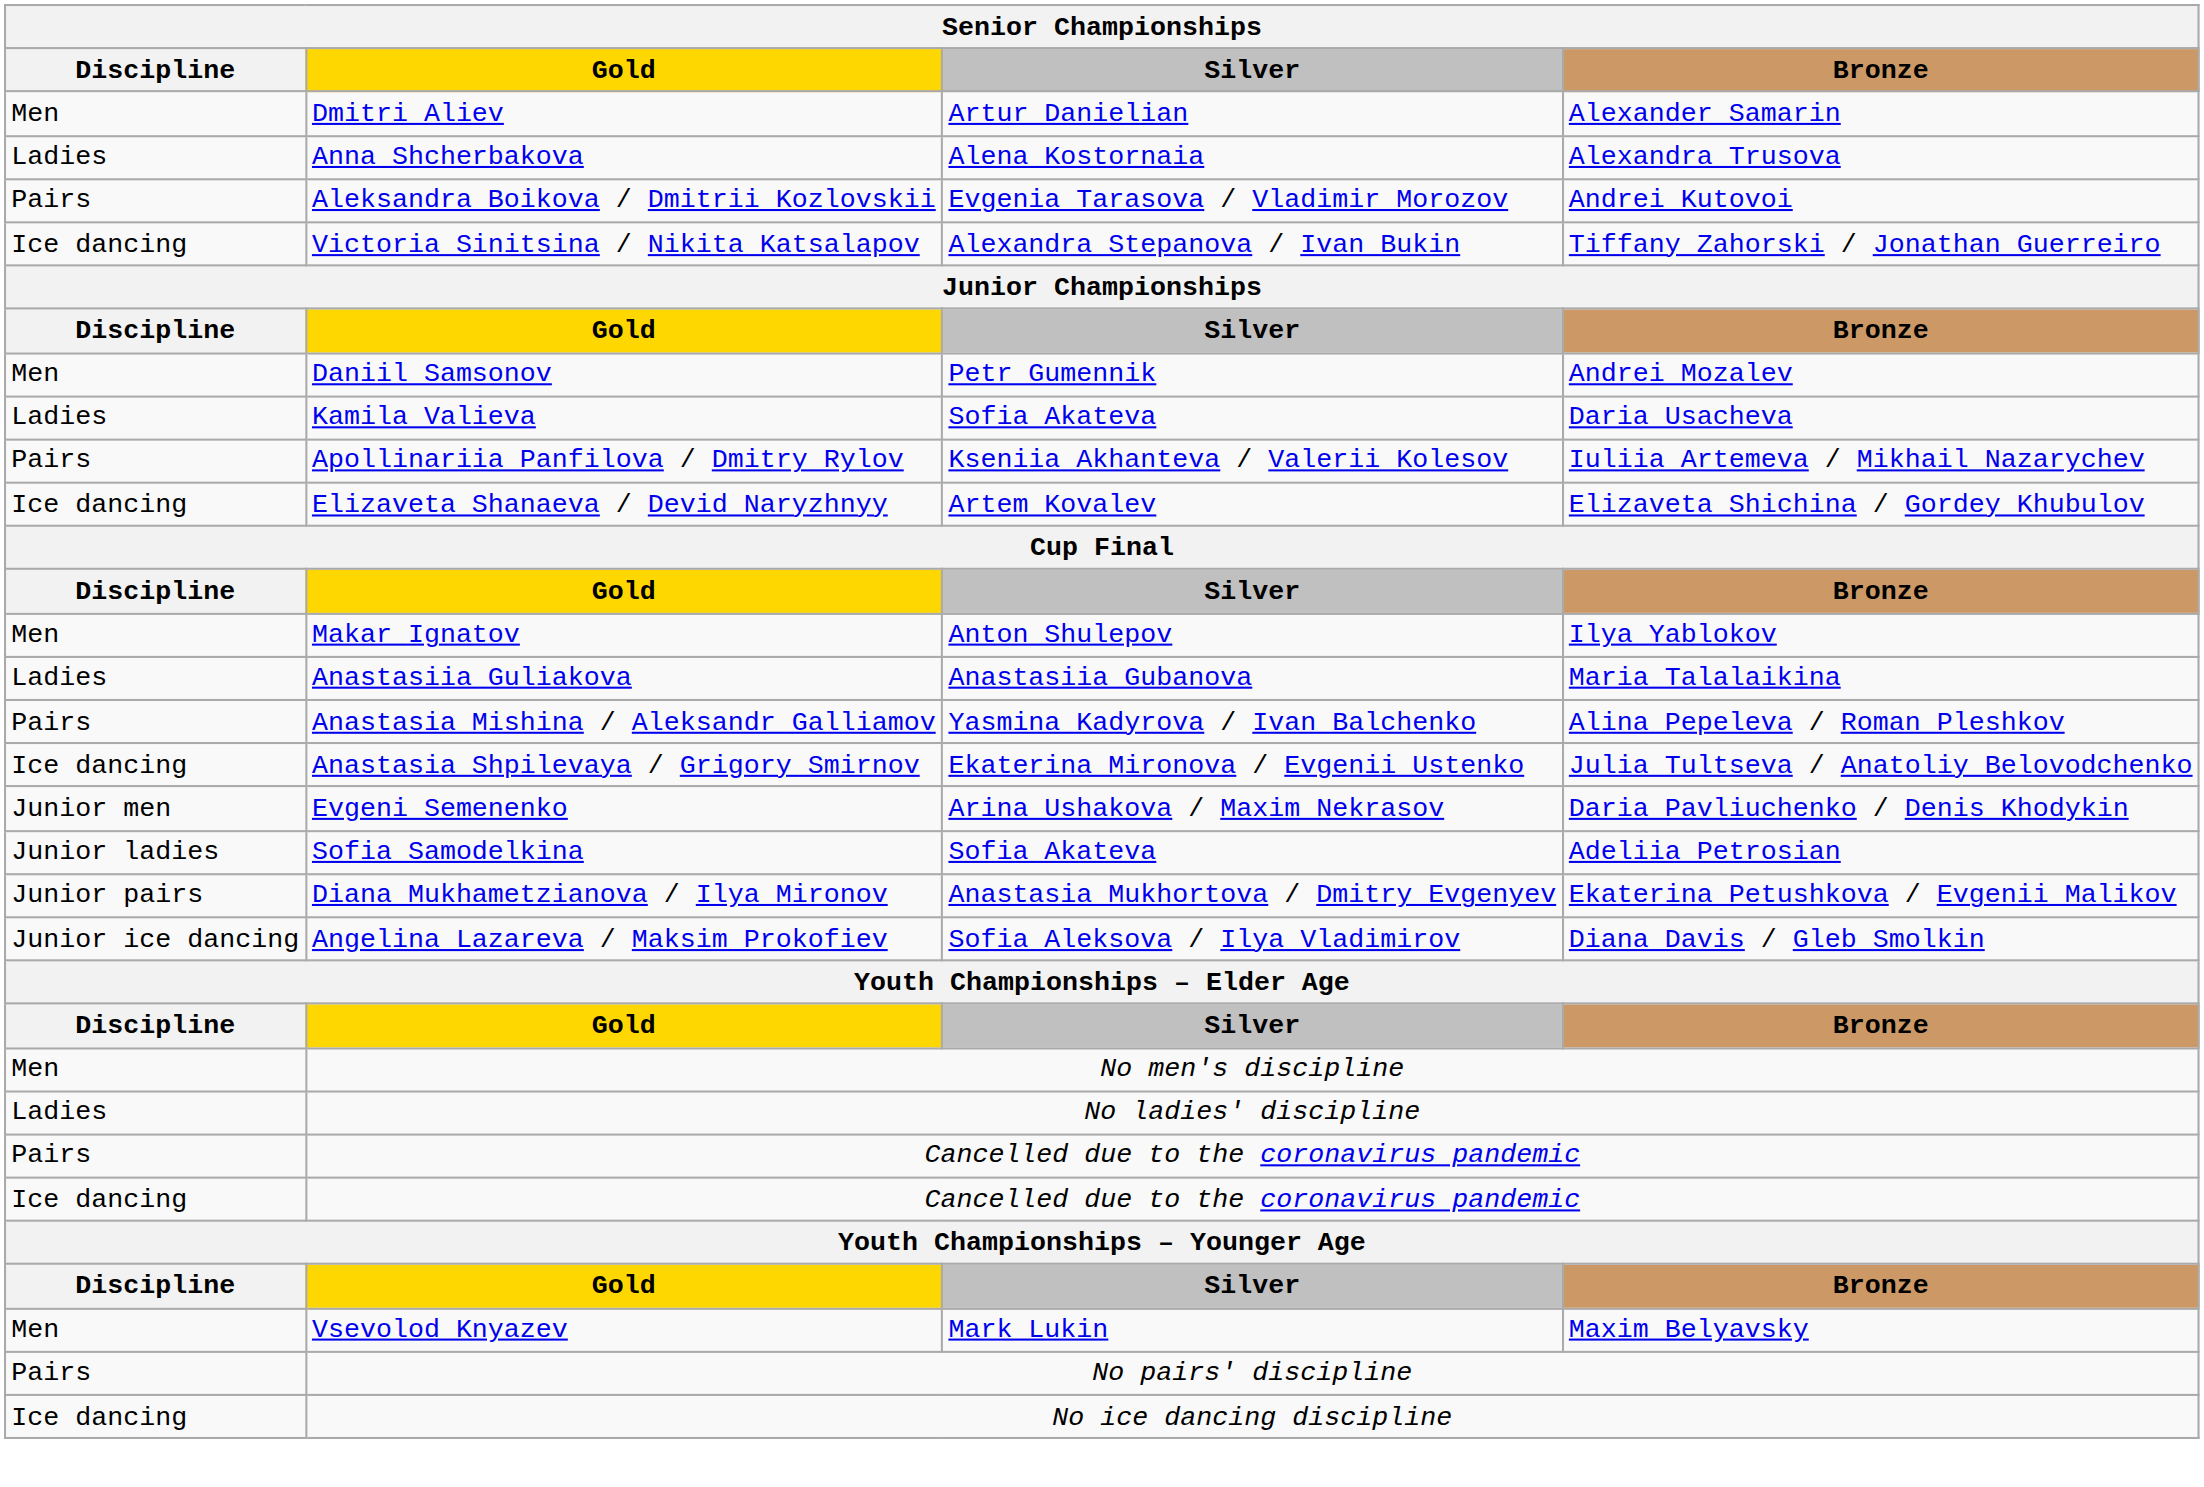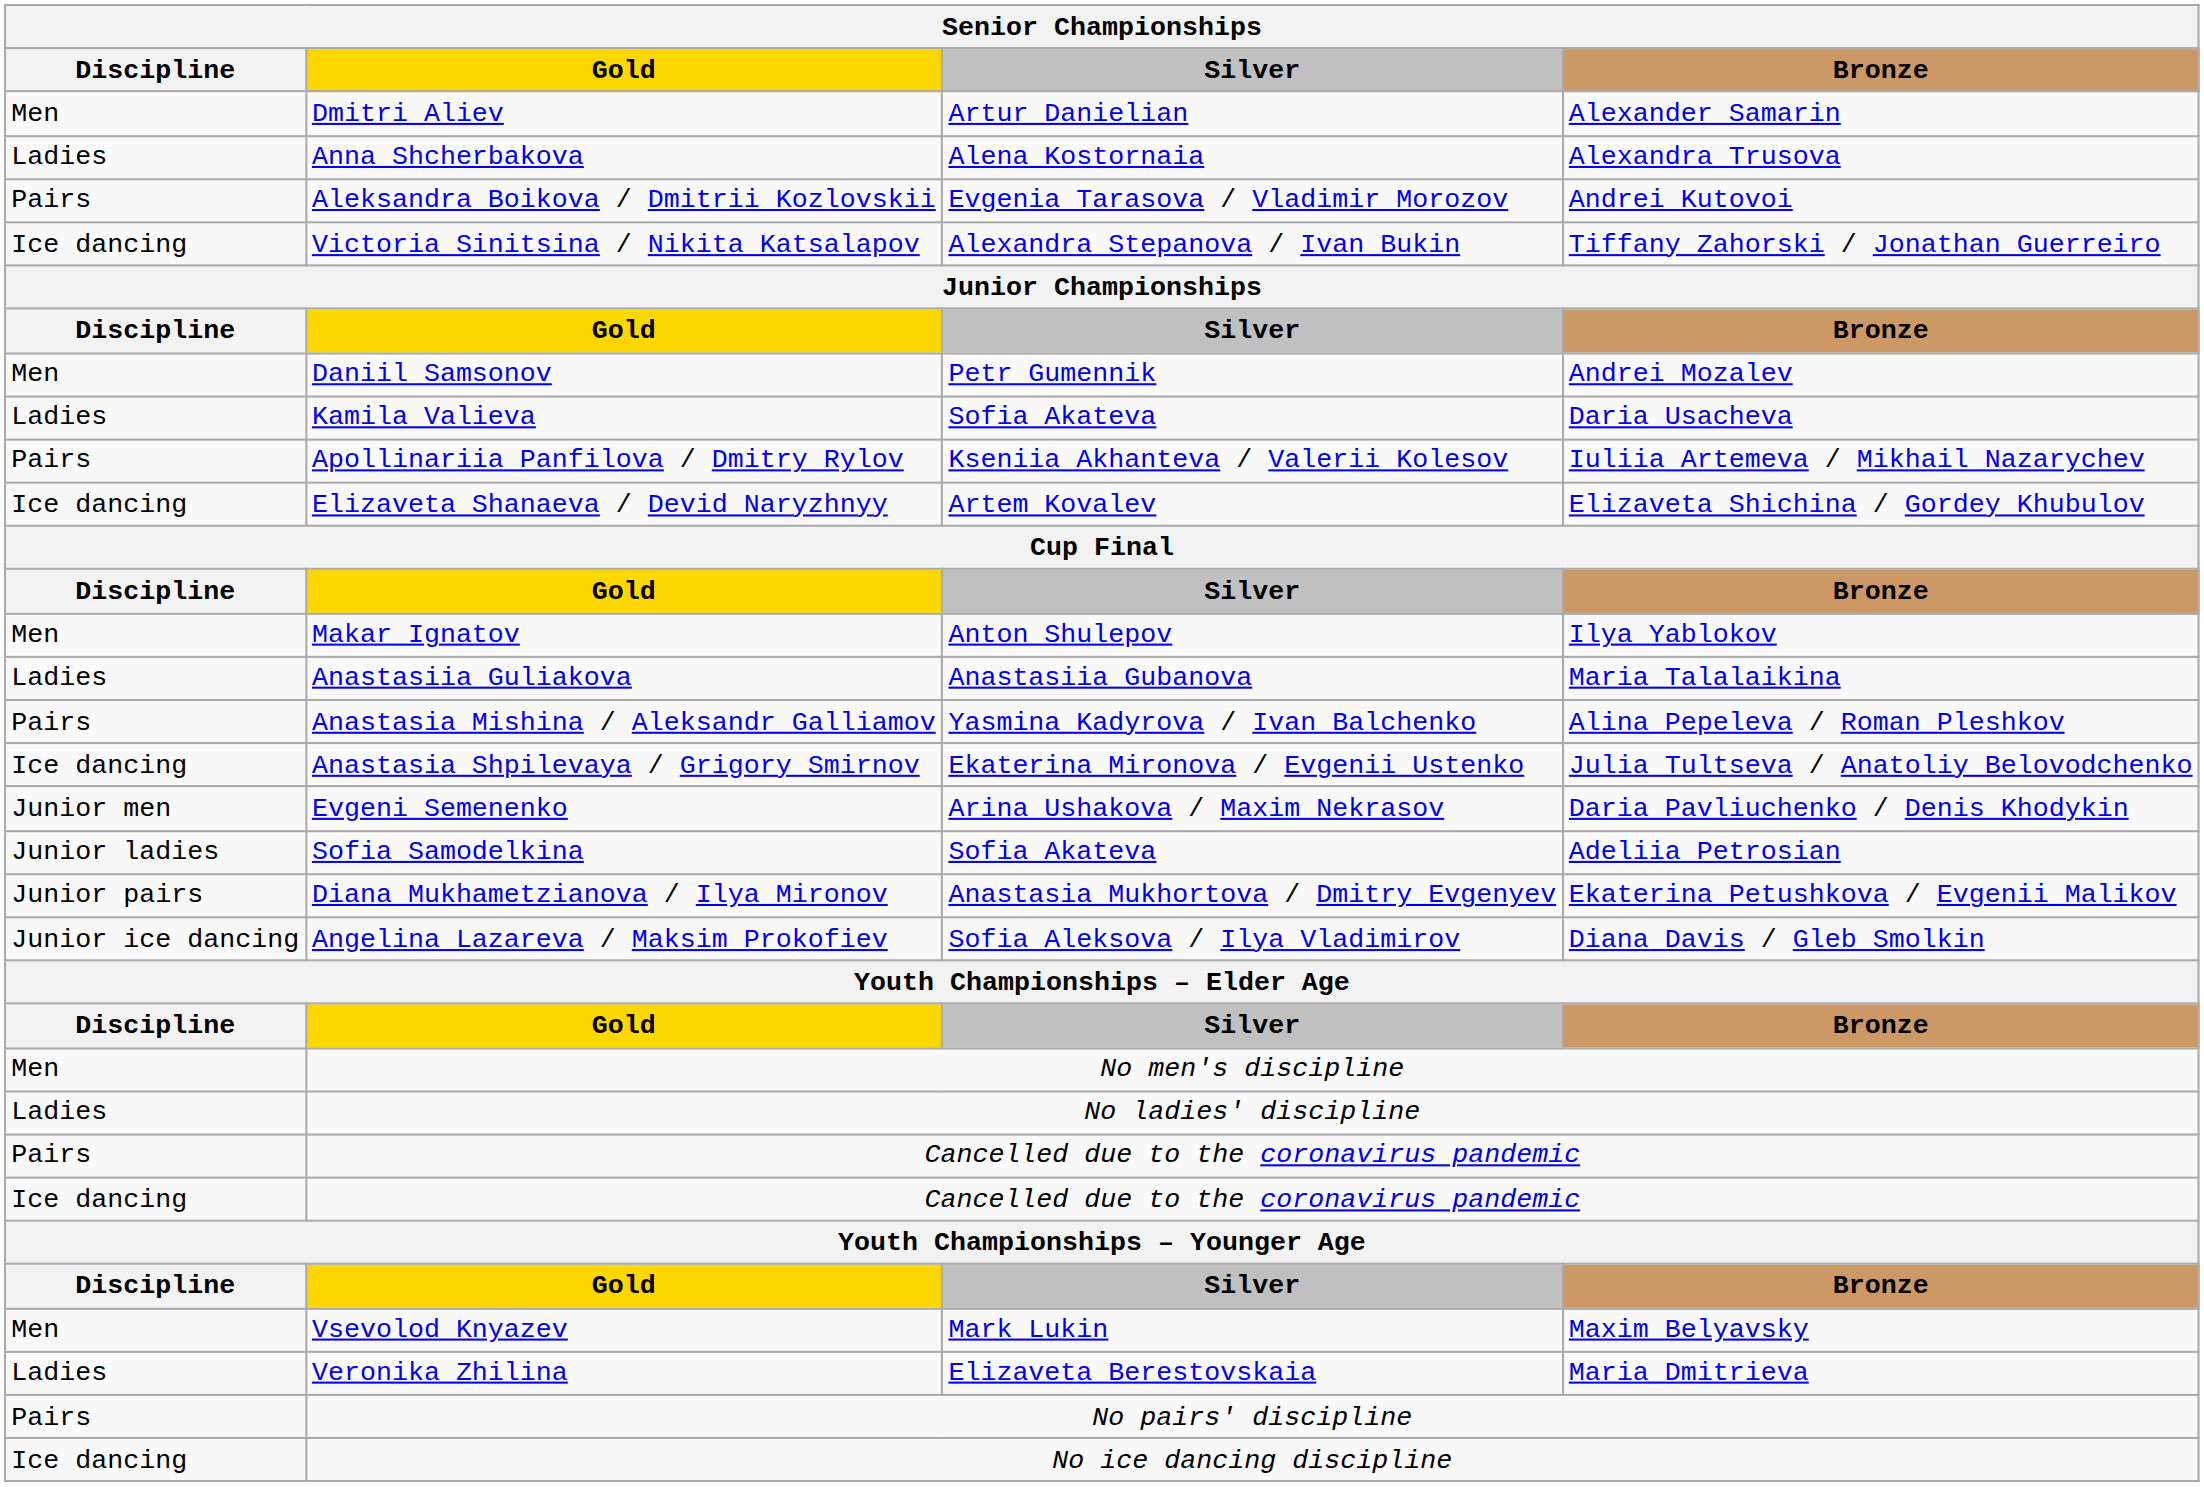+ row: Ladies | Veronika Zhilina | Elizaveta Berestovskaia | Maria Dmitrieva
